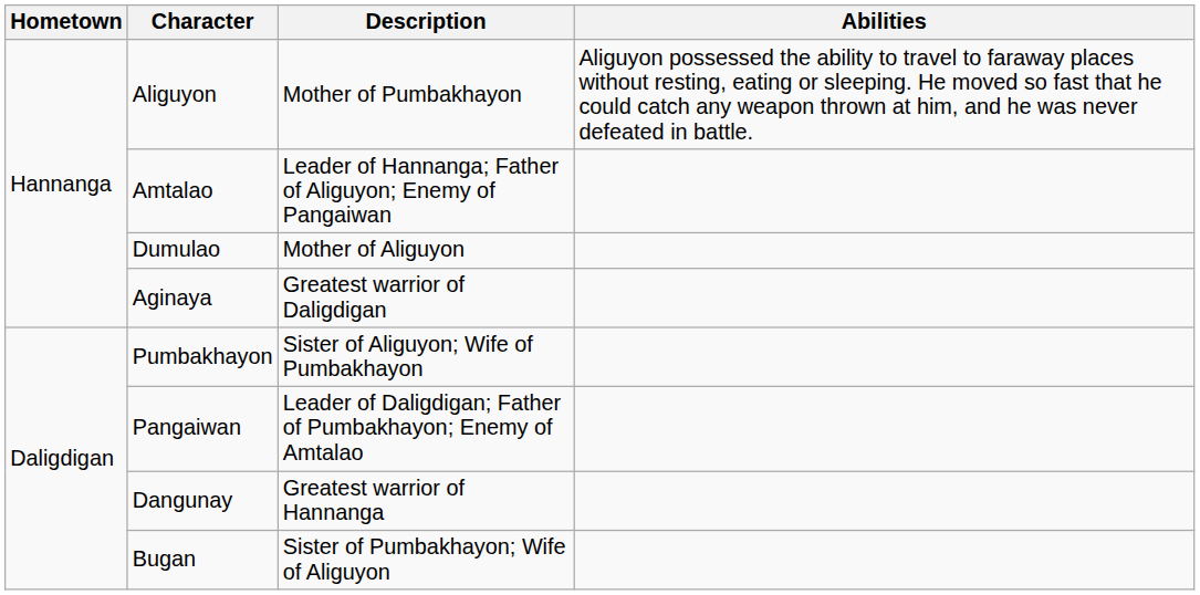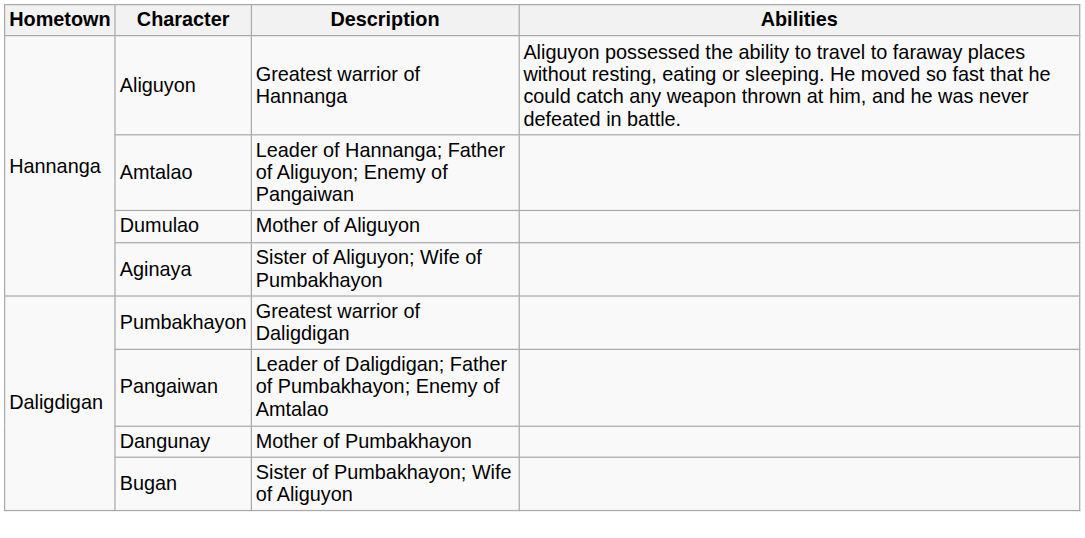Aliguyon | Description: Mother of Pumbakhayon -> Greatest warrior of Hannanga
Aginaya | Description: Greatest warrior of Daligdigan -> Sister of Aliguyon; Wife of Pumbakhayon
Pumbakhayon | Description: Sister of Aliguyon; Wife of Pumbakhayon -> Greatest warrior of Daligdigan
Dangunay | Description: Greatest warrior of Hannanga -> Mother of Pumbakhayon
